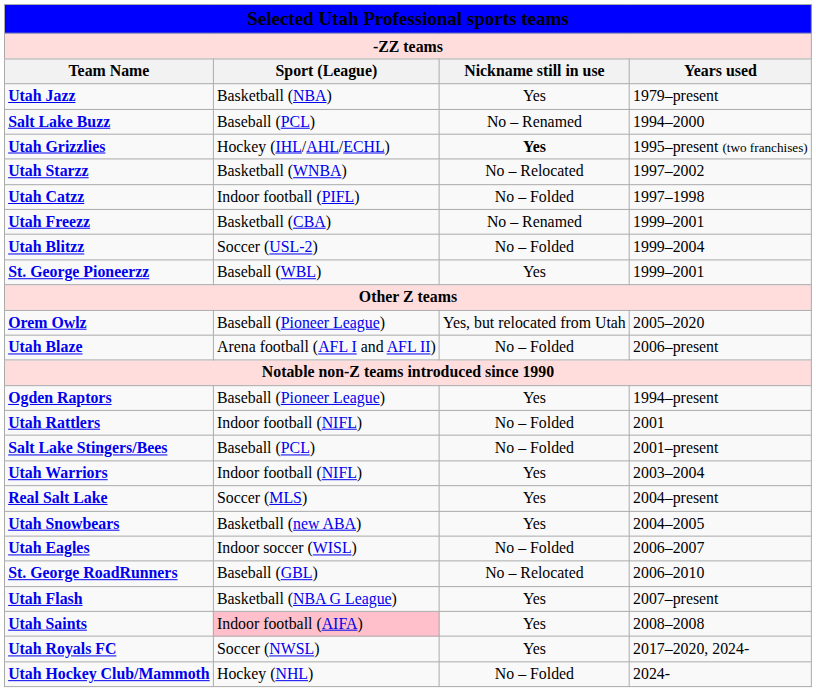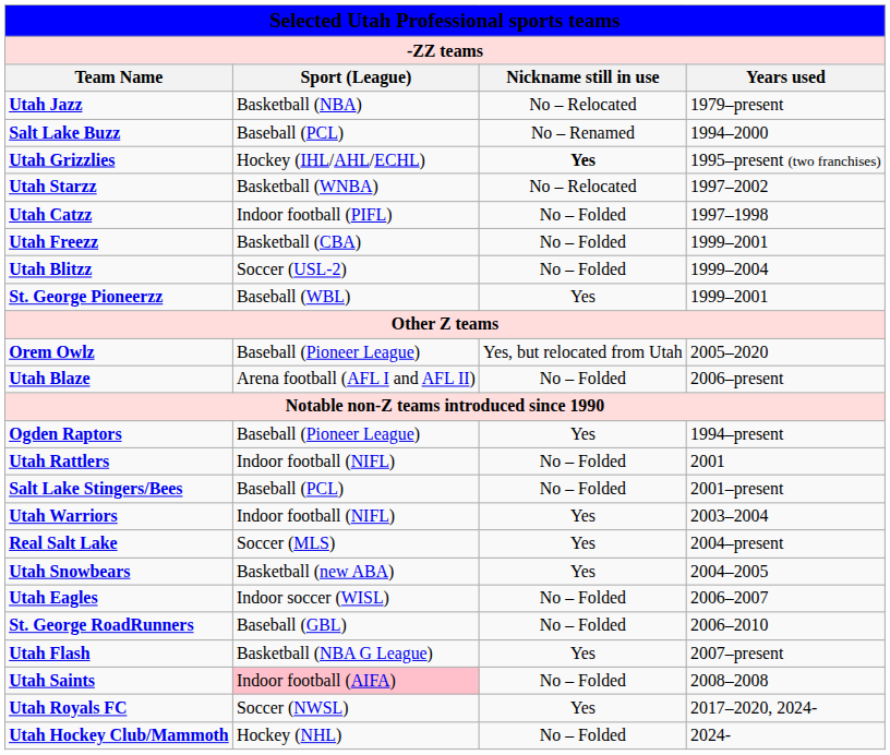Utah Jazz | Nickname still in use: Yes -> No – Relocated
Utah Freezz | Nickname still in use: No – Renamed -> No – Folded
St. George RoadRunners | Nickname still in use: No – Relocated -> No – Folded
Utah Saints | Nickname still in use: Yes -> No – Folded
